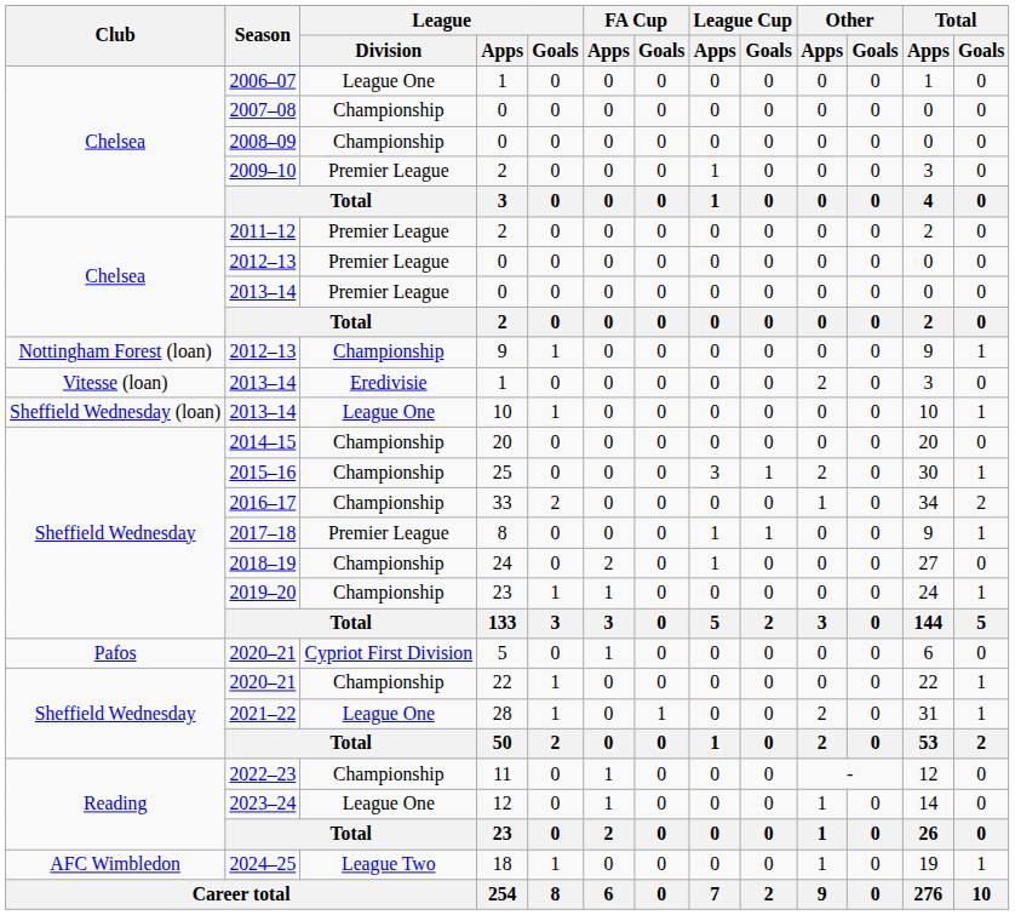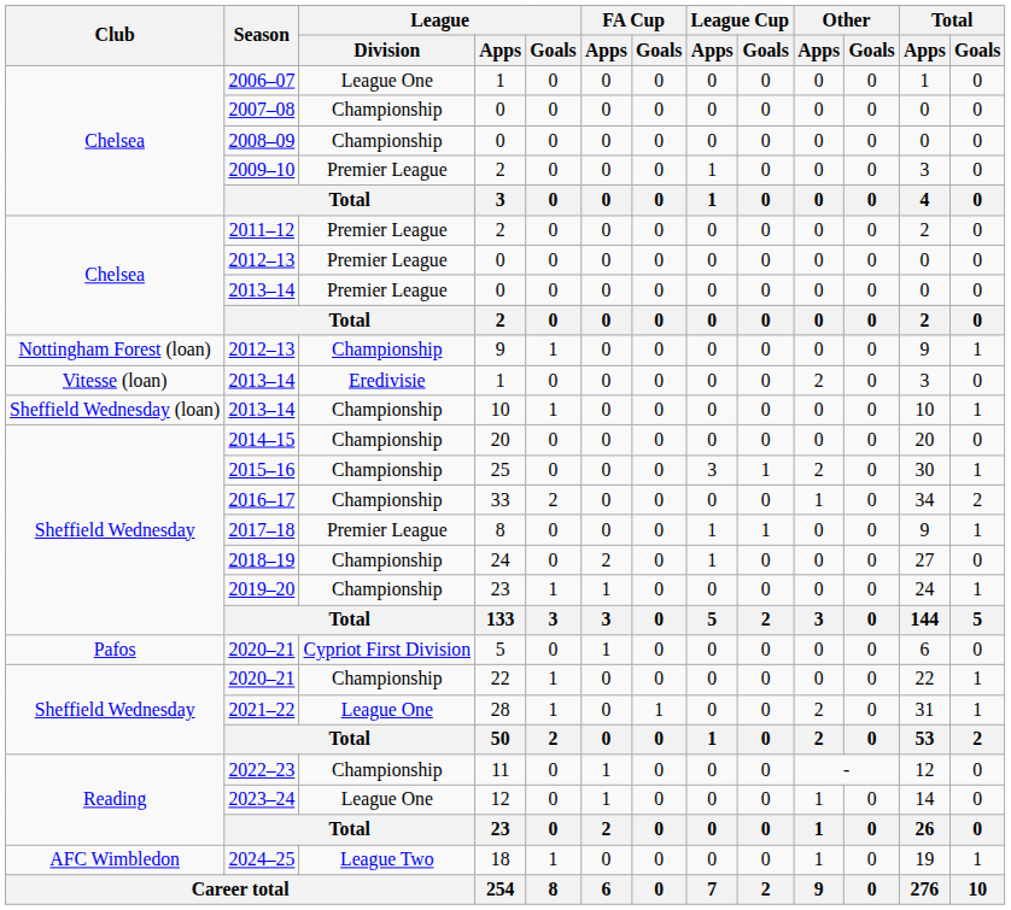2013–14 / 10 | League / Division: League One -> Championship
